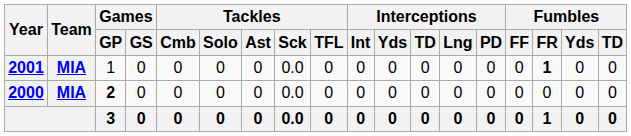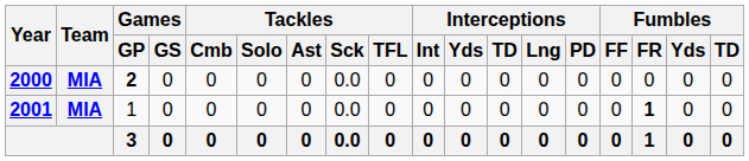rows swapped: 2000 <-> 2001
